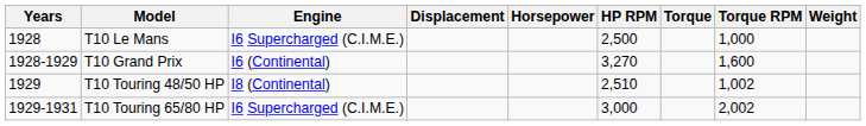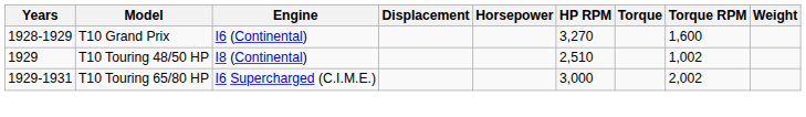- row: 1928 | T10 Le Mans | I6 Supercharged (C.I.M.E.) | 2,500 | 1,000
